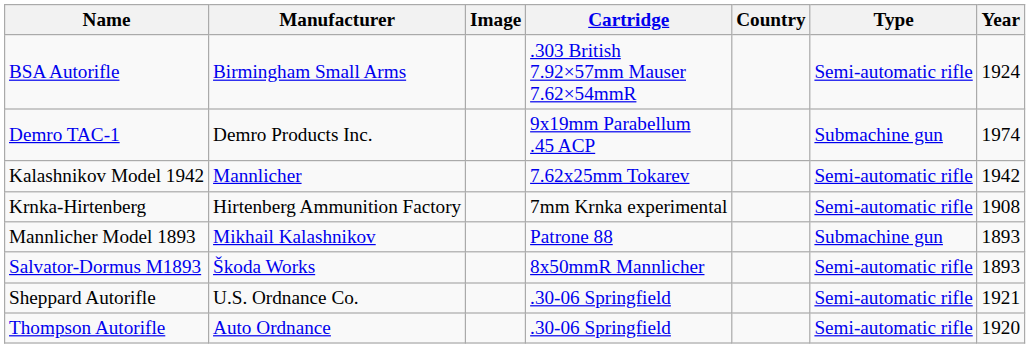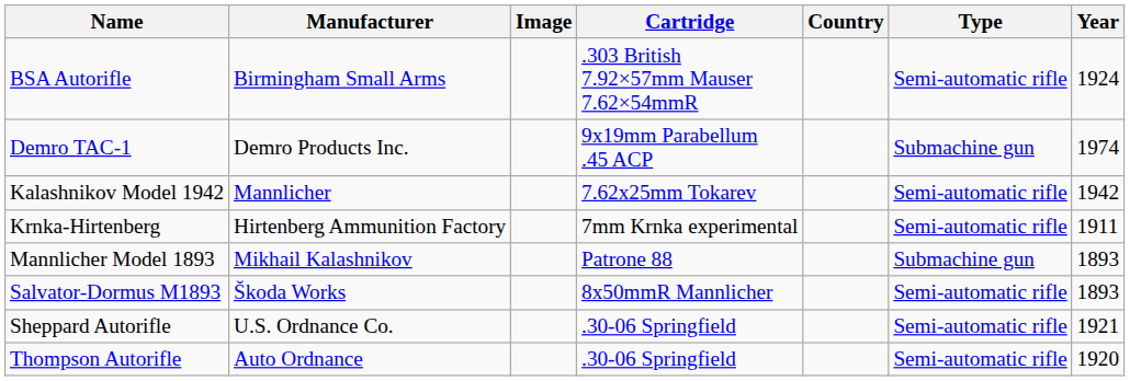Krnka-Hirtenberg | Year: 1908 -> 1911
